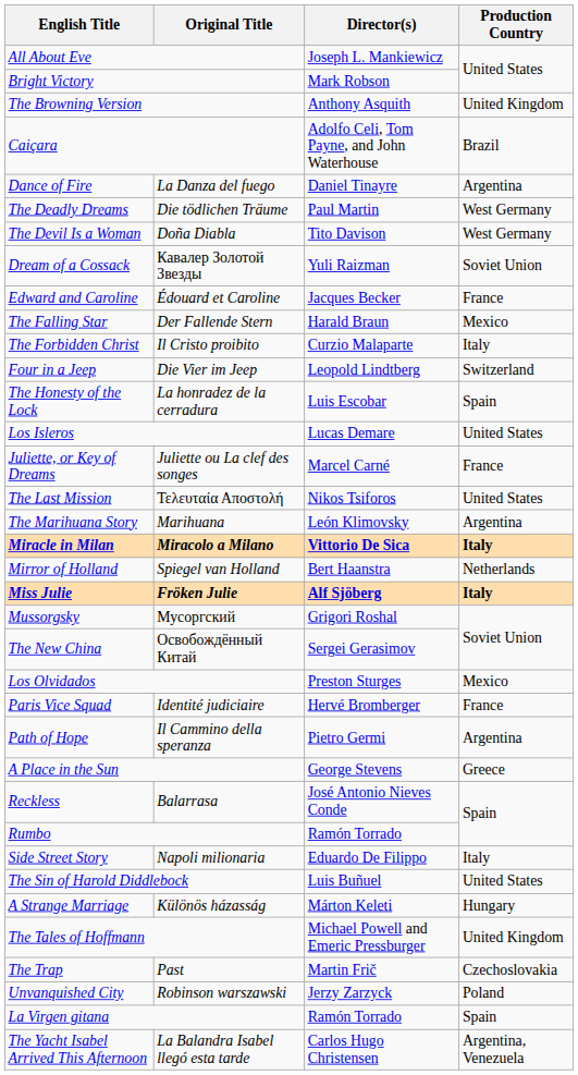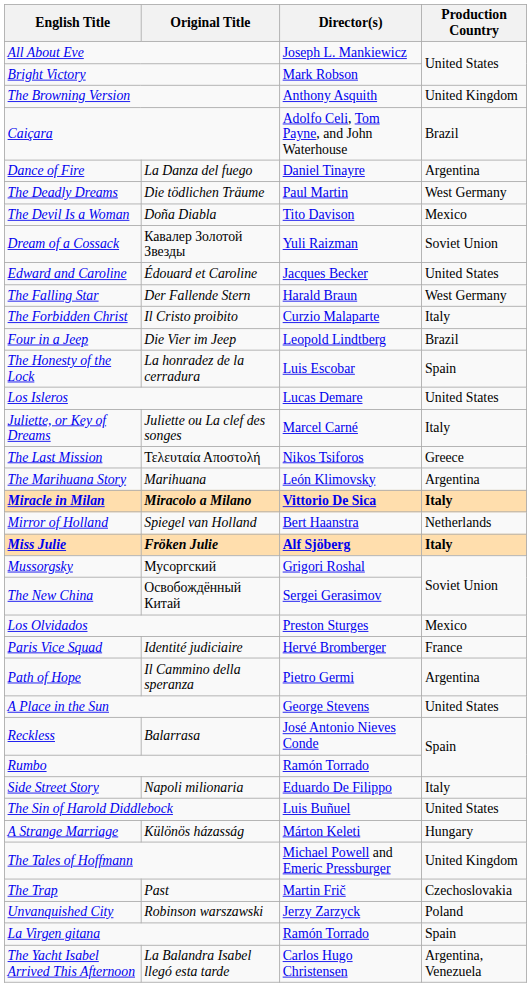The Devil Is a Woman | Production Country: West Germany -> Mexico
Edward and Caroline | Production Country: France -> United States
The Falling Star | Production Country: Mexico -> West Germany
Four in a Jeep | Production Country: Switzerland -> Brazil
Juliette, or Key of Dreams | Production Country: France -> Italy
The Last Mission | Production Country: United States -> Greece
A Place in the Sun | Production Country: Greece -> United States
